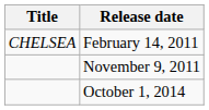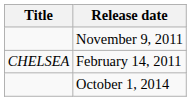rows swapped: February 14, 2011 <-> November 9, 2011
